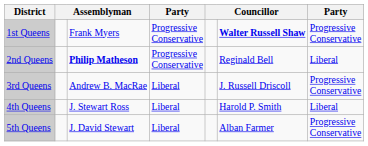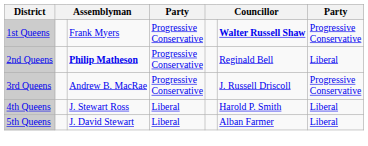3rd Queens | column 4: Liberal -> Progressive Conservative
5th Queens | column 7: Progressive Conservative -> Liberal
